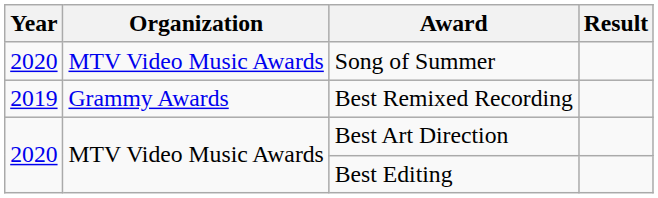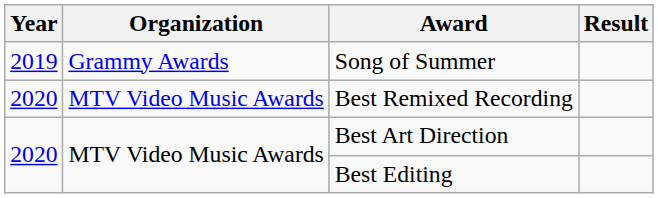Song of Summer | Year: 2020 -> 2019
Song of Summer | Organization: MTV Video Music Awards -> Grammy Awards
Best Remixed Recording | Year: 2019 -> 2020
Best Remixed Recording | Organization: Grammy Awards -> MTV Video Music Awards
